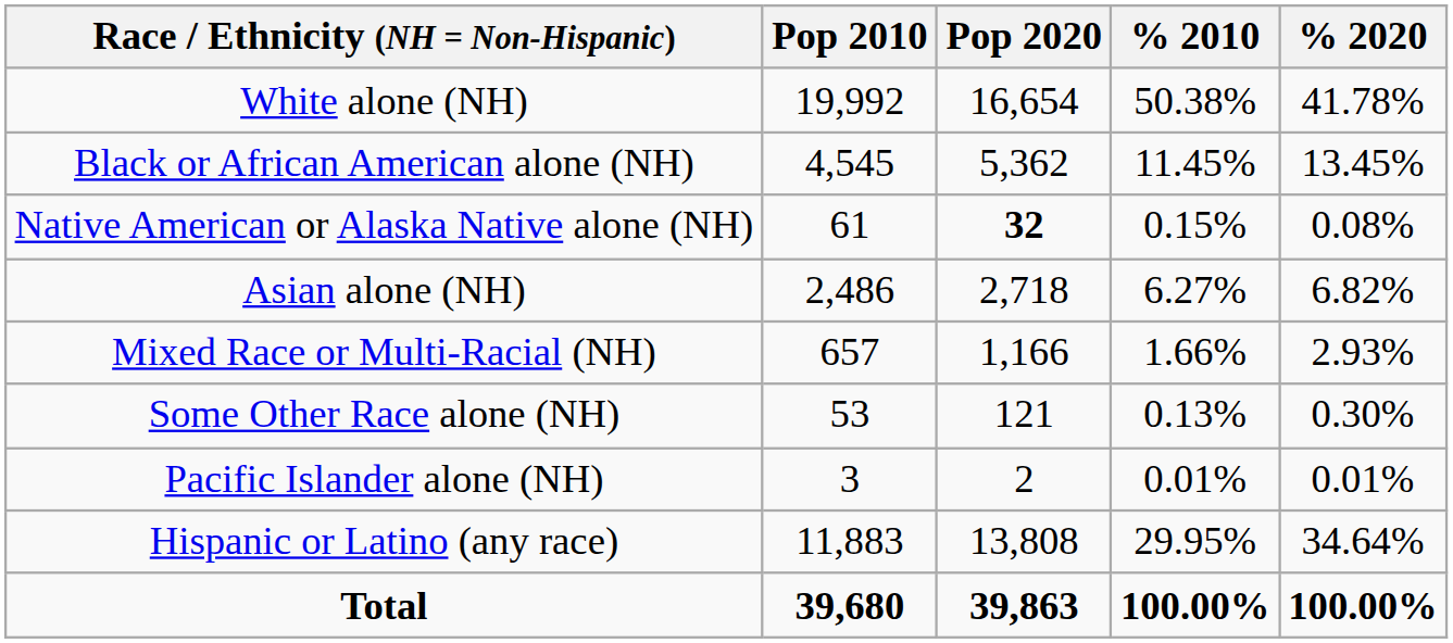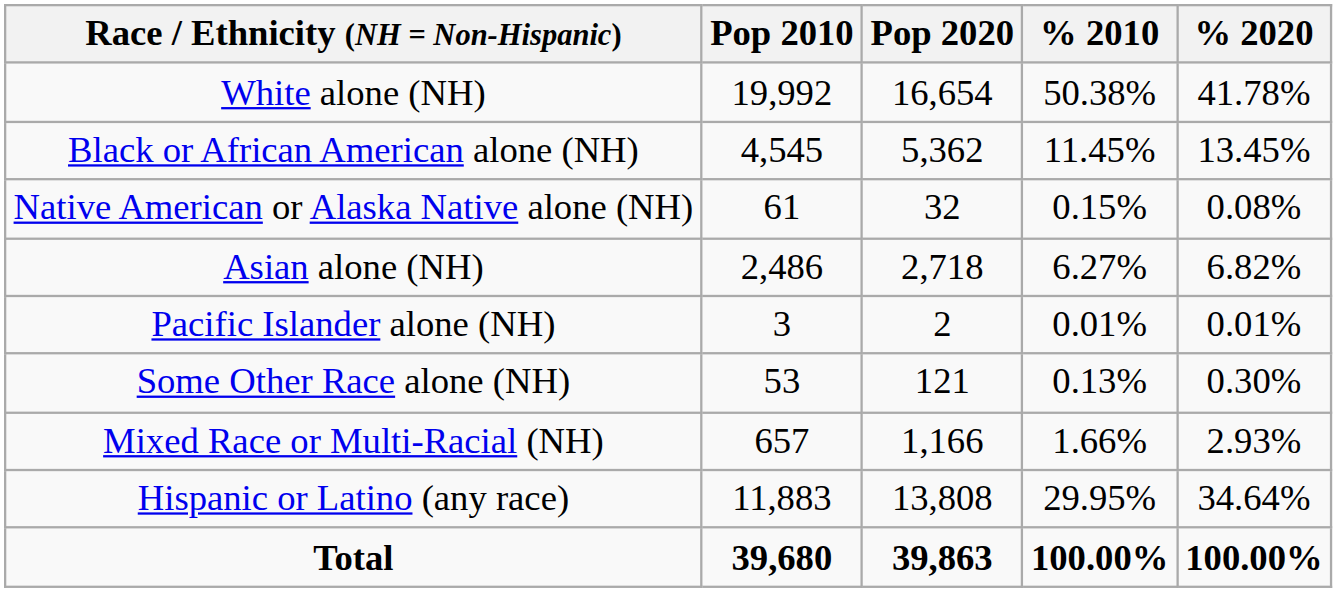Native American or Alaska Native alone (NH) | Pop 2020: bold -> normal
rows swapped: Pacific Islander alone (NH) <-> Mixed Race or Multi-Racial (NH)
